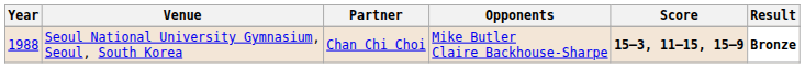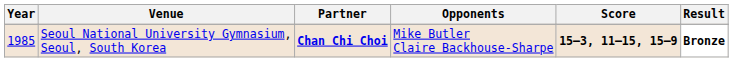Seoul National University Gymnasium, Seoul, South Korea | Year: 1988 -> 1985
Seoul National University Gymnasium, Seoul, South Korea | Partner: normal -> bold
